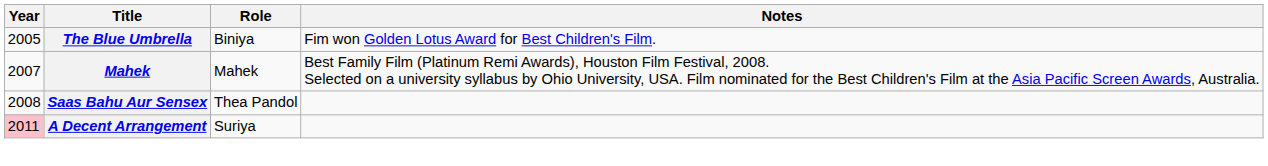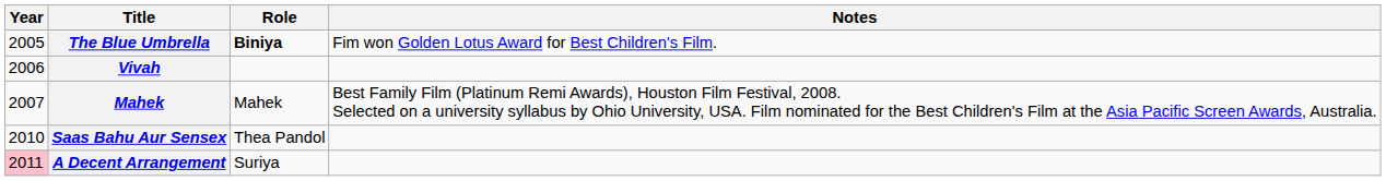The Blue Umbrella | Role: normal -> bold
+ row: 2006 | Vivah
Saas Bahu Aur Sensex | Year: 2008 -> 2010
